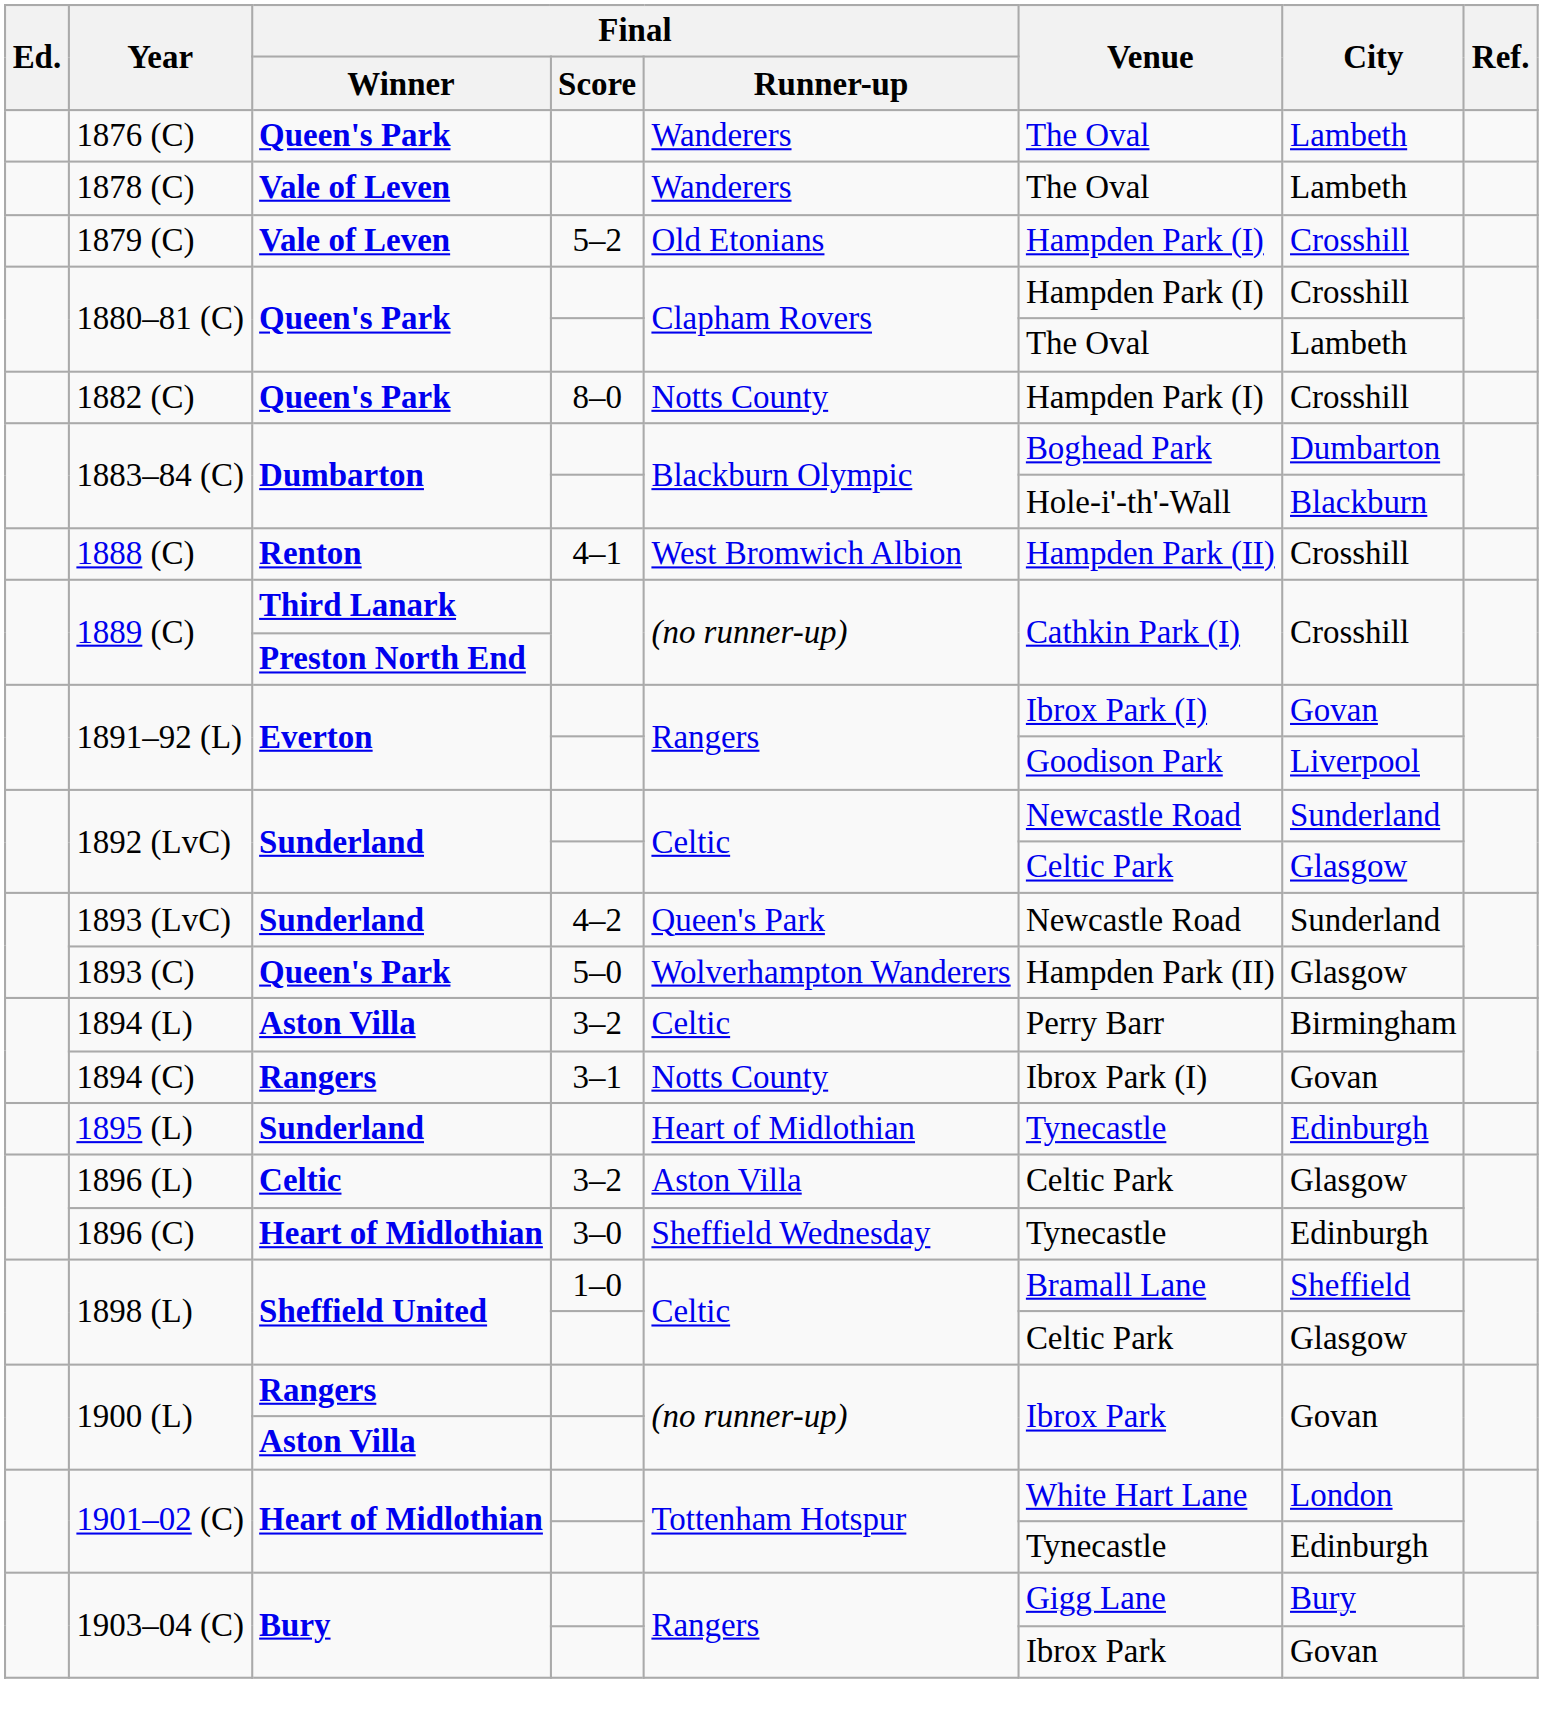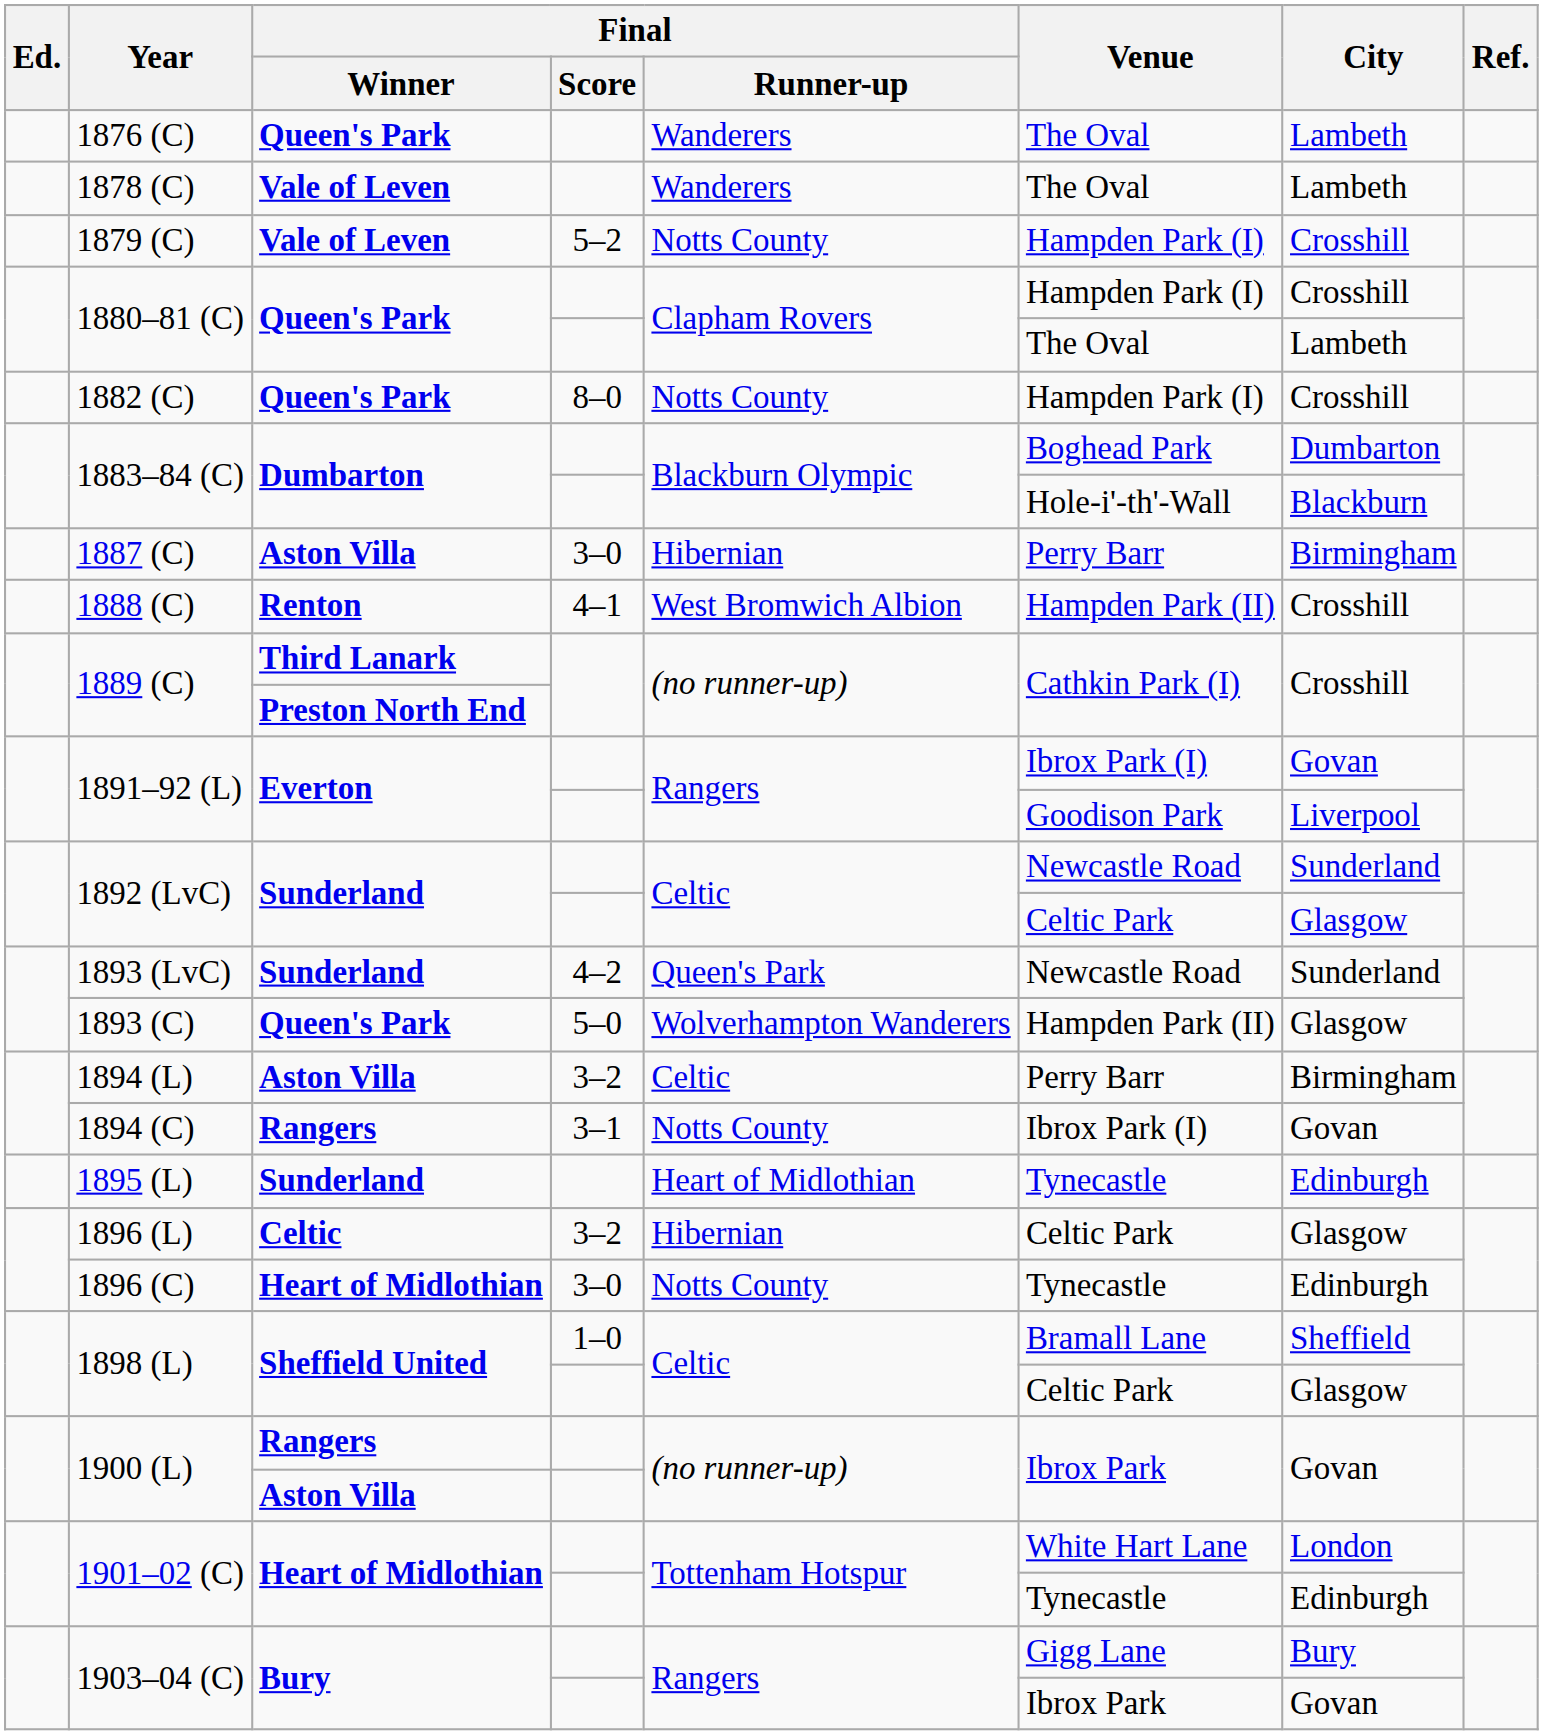1879 (C) | Final / Runner-up: Old Etonians -> Notts County
+ row: 1887 (C) | Aston Villa | 3–0 | Hibernian | Perry Barr | Birmingham
1896 (L) | Final / Runner-up: Aston Villa -> Hibernian
1896 (C) | Final / Runner-up: Sheffield Wednesday -> Notts County
